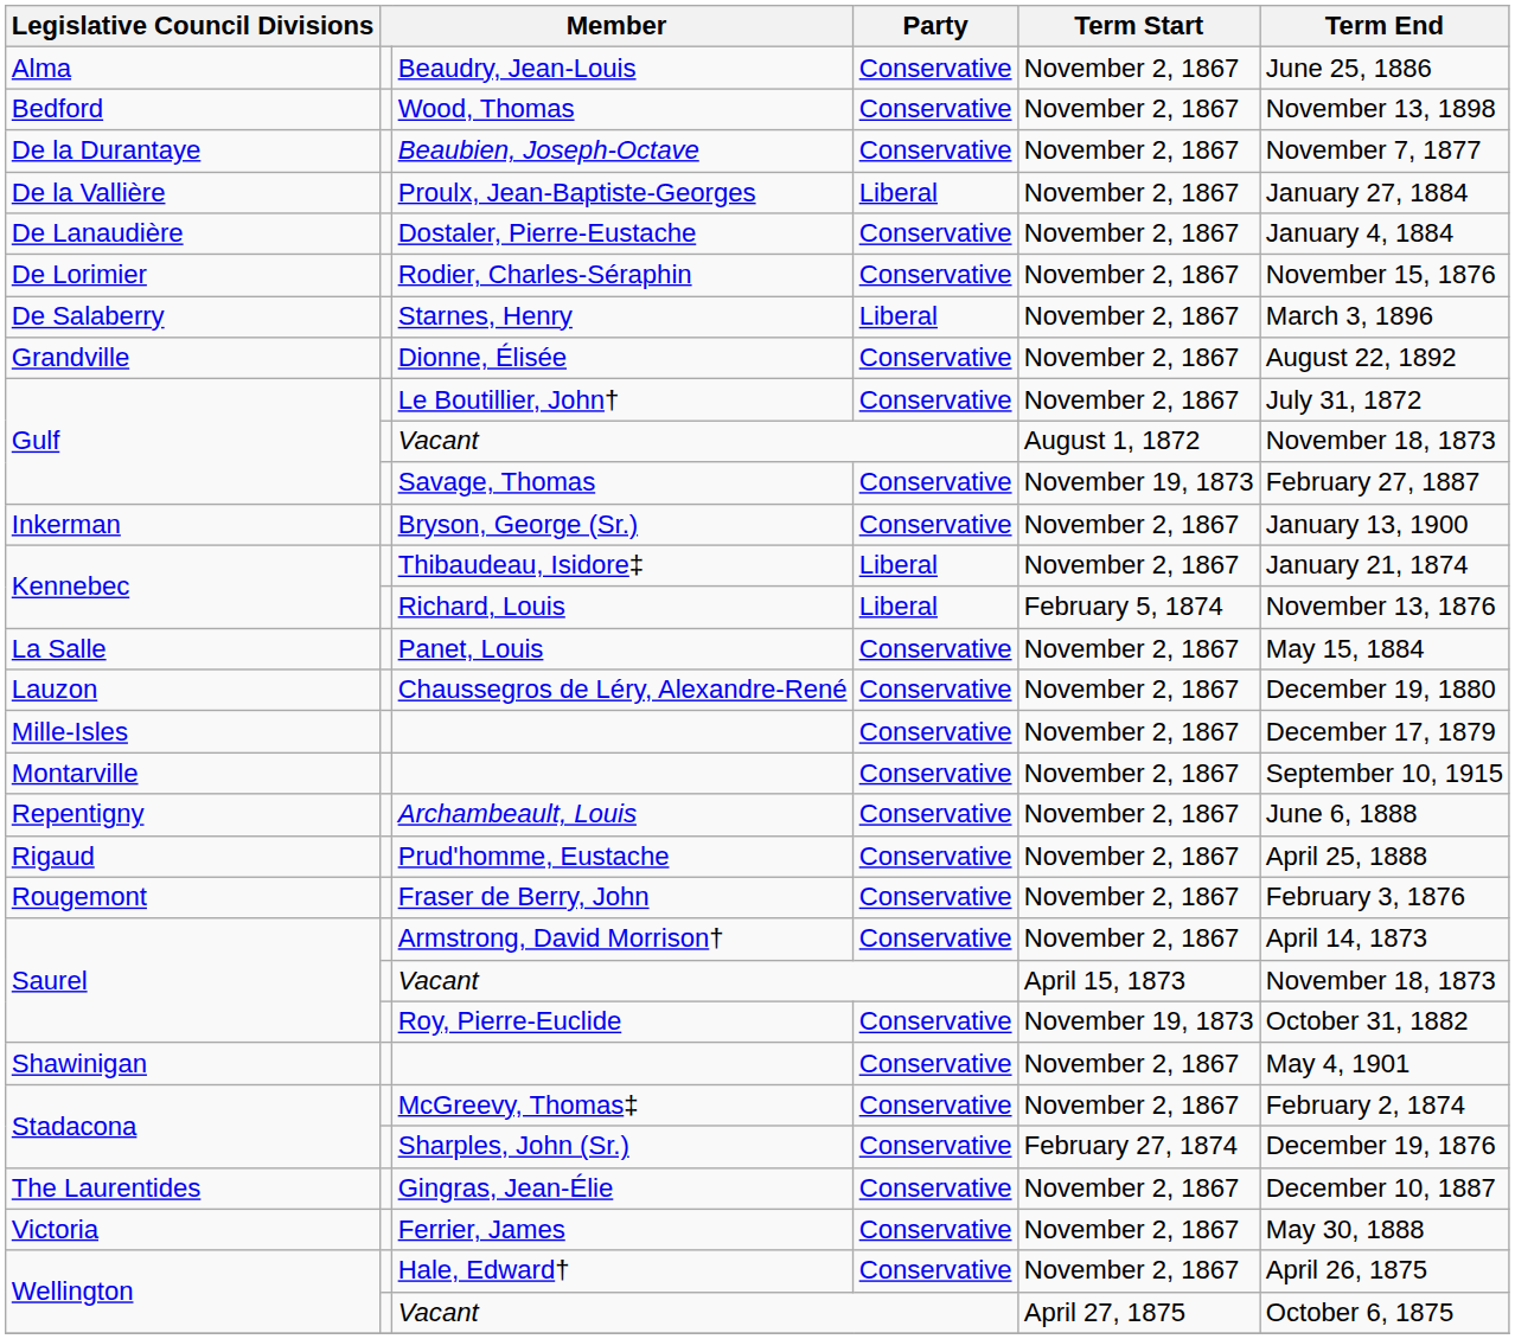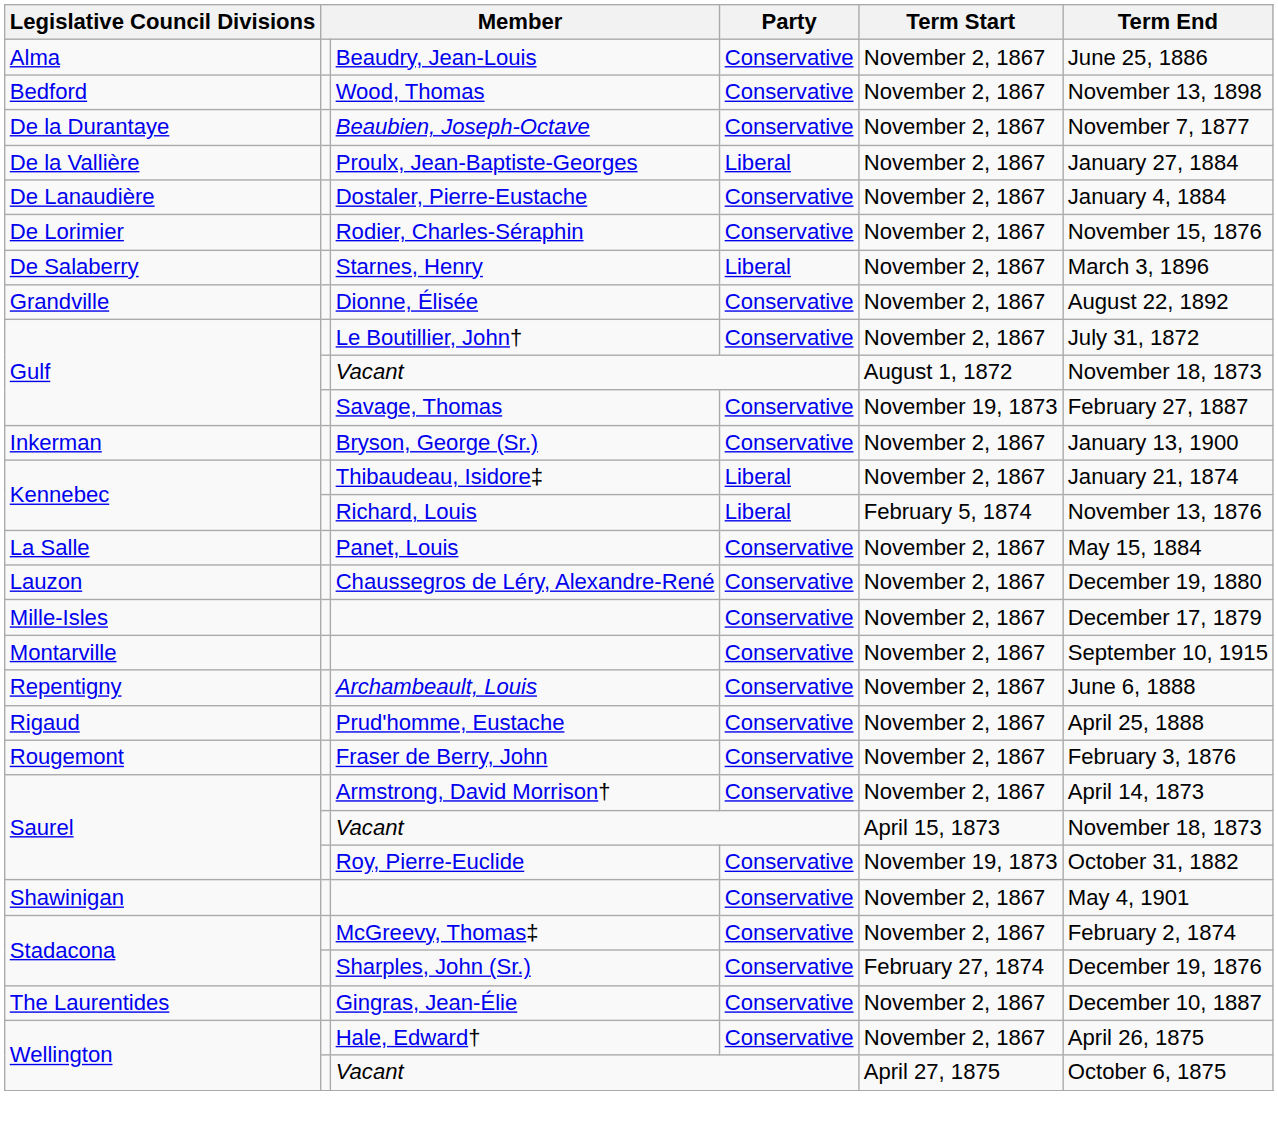- row: Victoria | Ferrier, James | Conservative | November 2, 1867 | May 30, 1888
